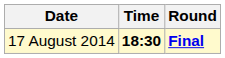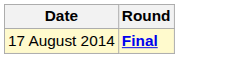- column: Time | 18:30
